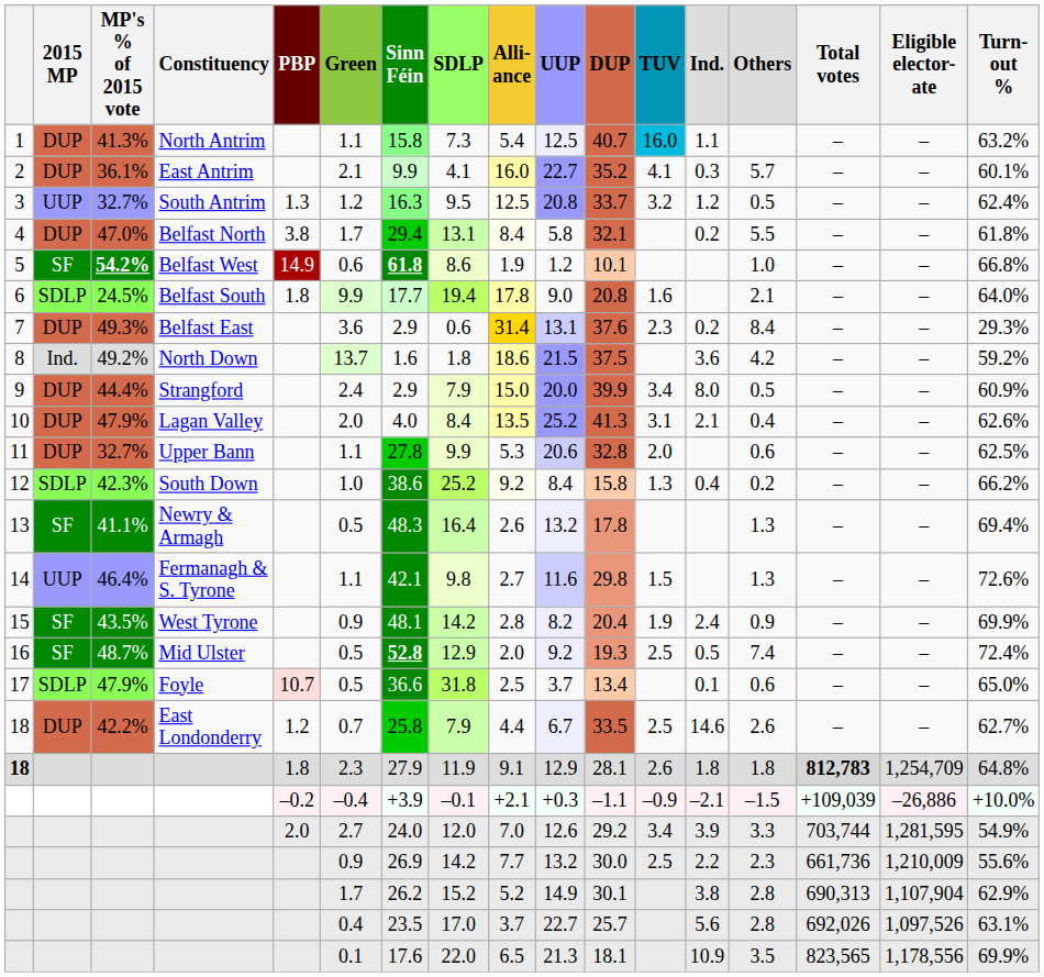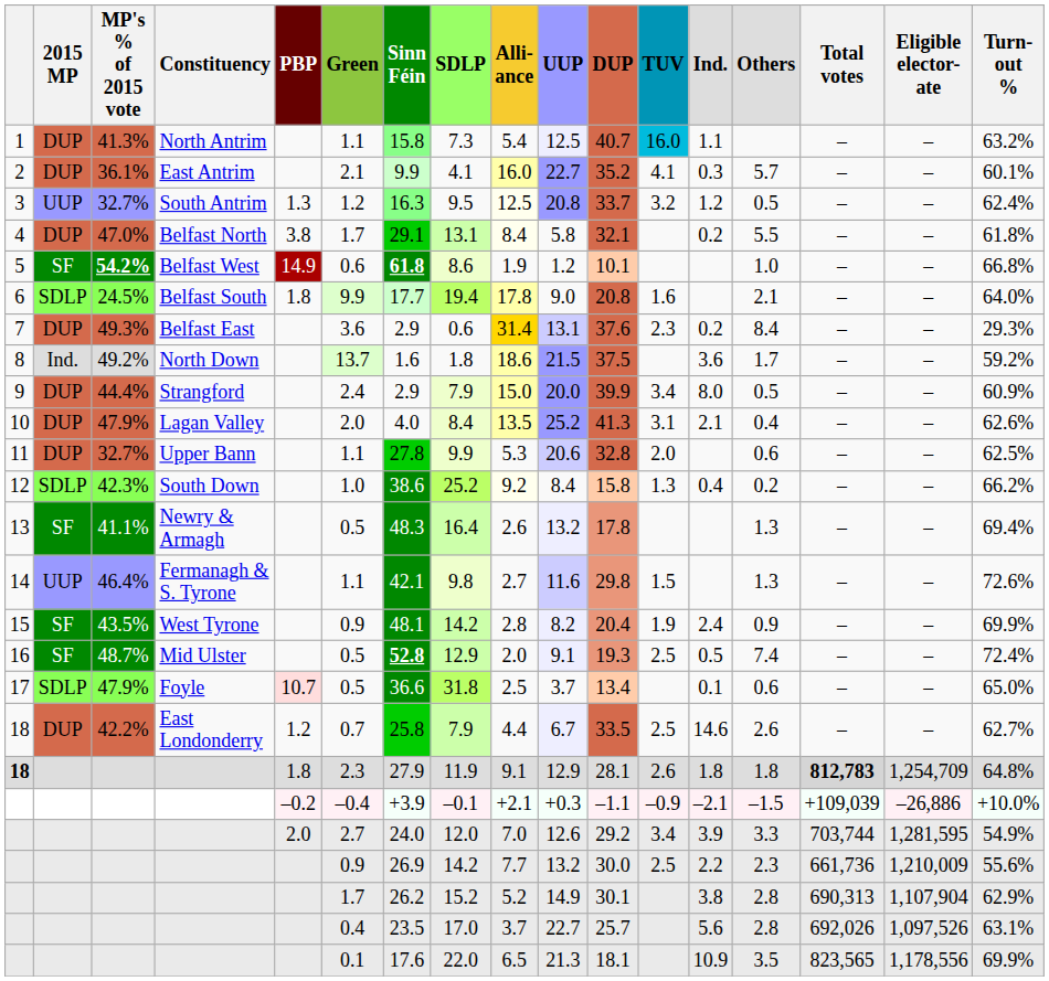4 | Sinn Féin: 29.4 -> 29.1
8 | Others: 4.2 -> 1.7
16 | UUP: 9.2 -> 9.1
